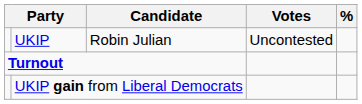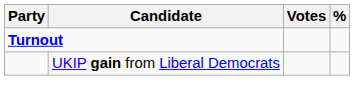- row: UKIP | Robin Julian | Uncontested
